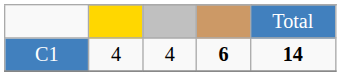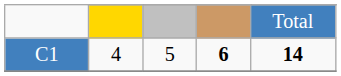C1 | column 3: 4 -> 5
